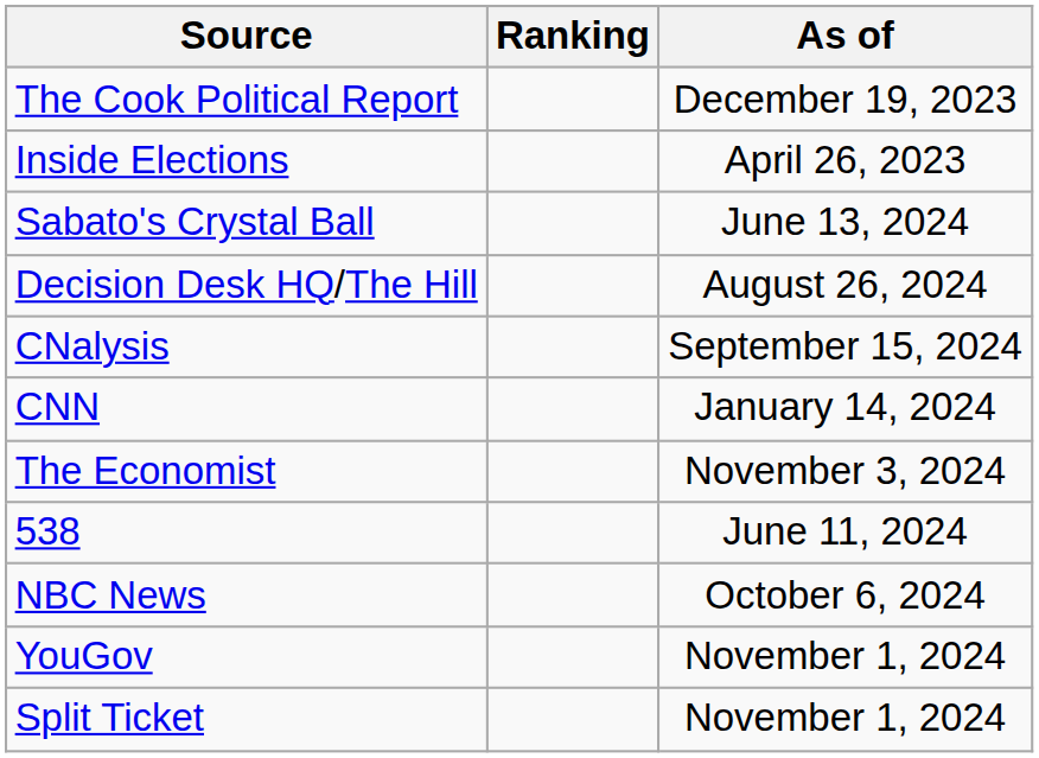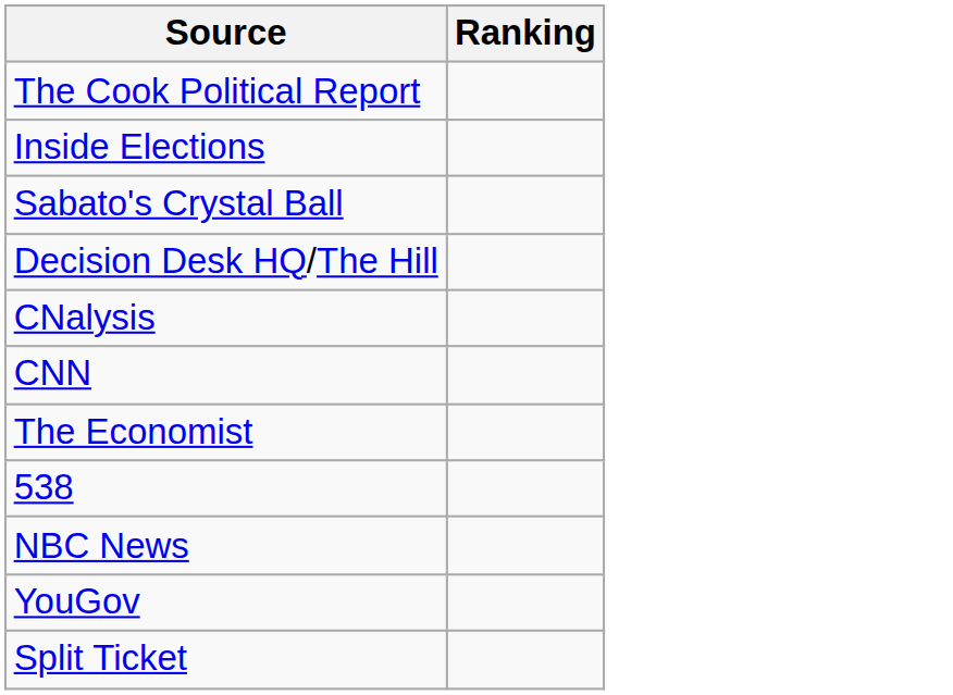- column: As of | December 19, 2023 | April 26, 2023 | June 13, 2024 | August 26, 2024 | September 15, 2024 | January 14, 2024 | November 3, 2024 | June 11, 2024 | October 6, 2024 | November 1, 2024 | November 1, 2024
